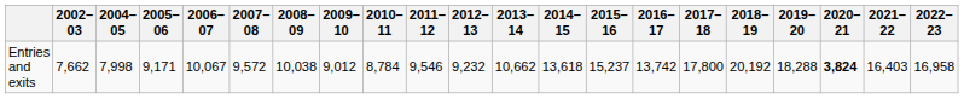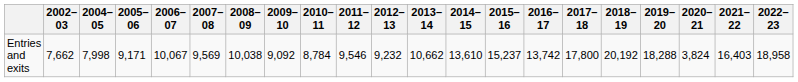Entries and exits | 2007–08: 9,572 -> 9,569
Entries and exits | 2009–10: 9,012 -> 9,092
Entries and exits | 2014–15: 13,618 -> 13,610
Entries and exits | 2020–21: bold -> normal
Entries and exits | 2022–23: 16,958 -> 18,958
